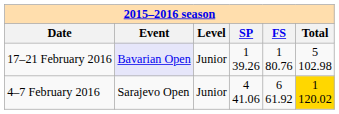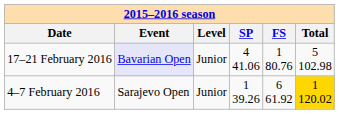17–21 February 2016 | SP: 1 39.26 -> 4 41.06
4–7 February 2016 | SP: 4 41.06 -> 1 39.26
